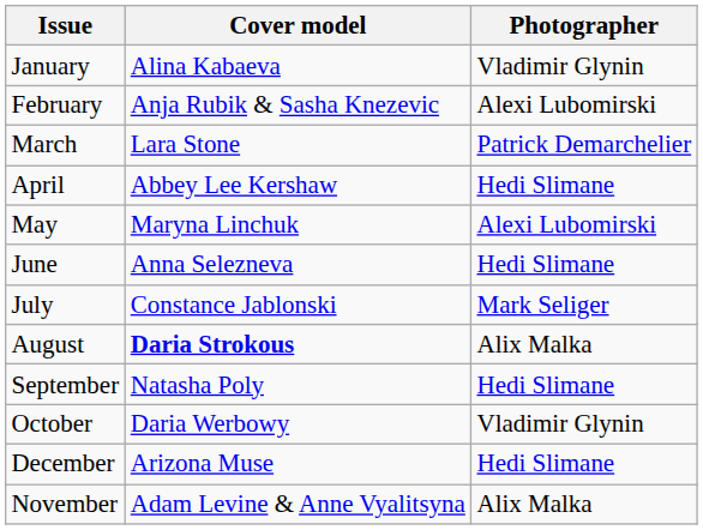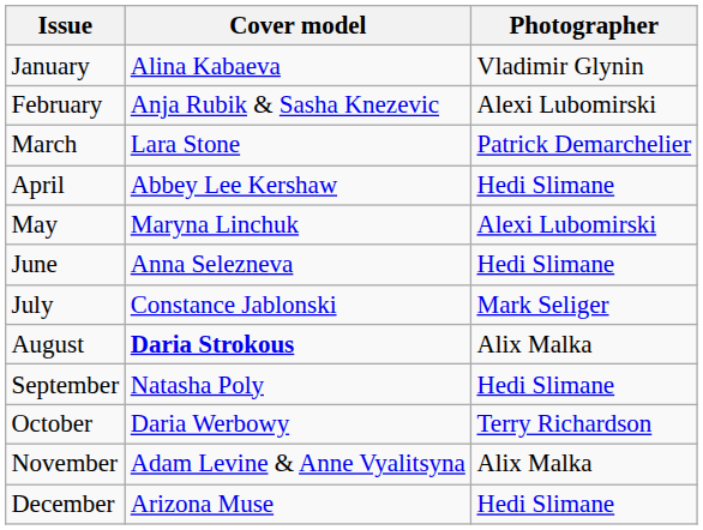October | Photographer: Vladimir Glynin -> Terry Richardson
rows swapped: November <-> December
